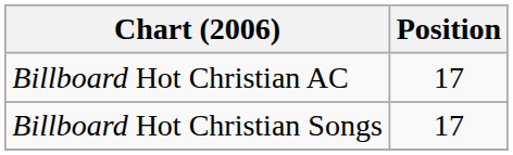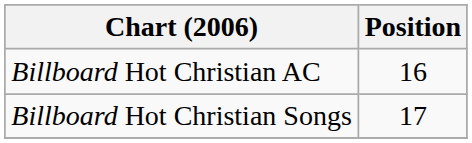Billboard Hot Christian AC | Position: 17 -> 16
